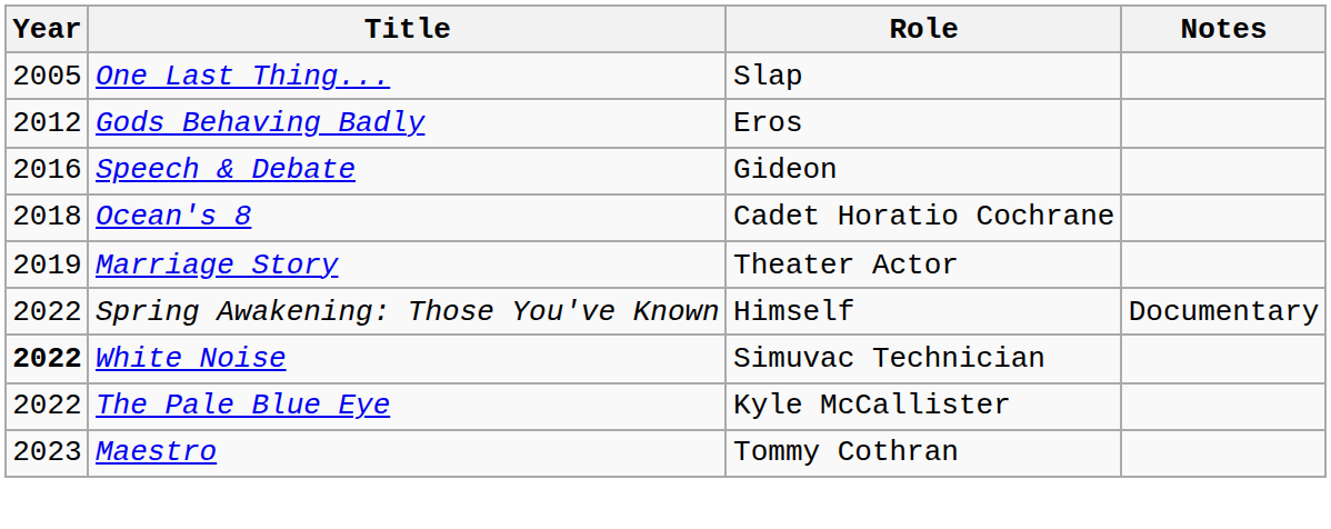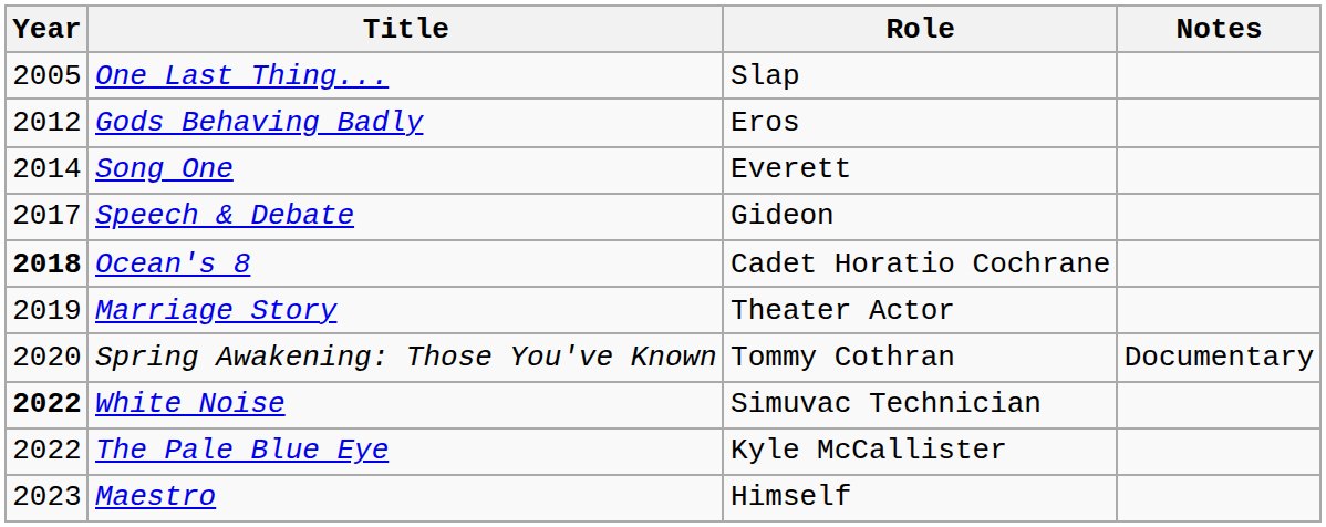+ row: 2014 | Song One | Everett
Speech & Debate | Year: 2016 -> 2017
Ocean's 8 | Year: normal -> bold
Spring Awakening: Those You've Known | Year: 2022 -> 2020
Spring Awakening: Those You've Known | Role: Himself -> Tommy Cothran
Maestro | Role: Tommy Cothran -> Himself
